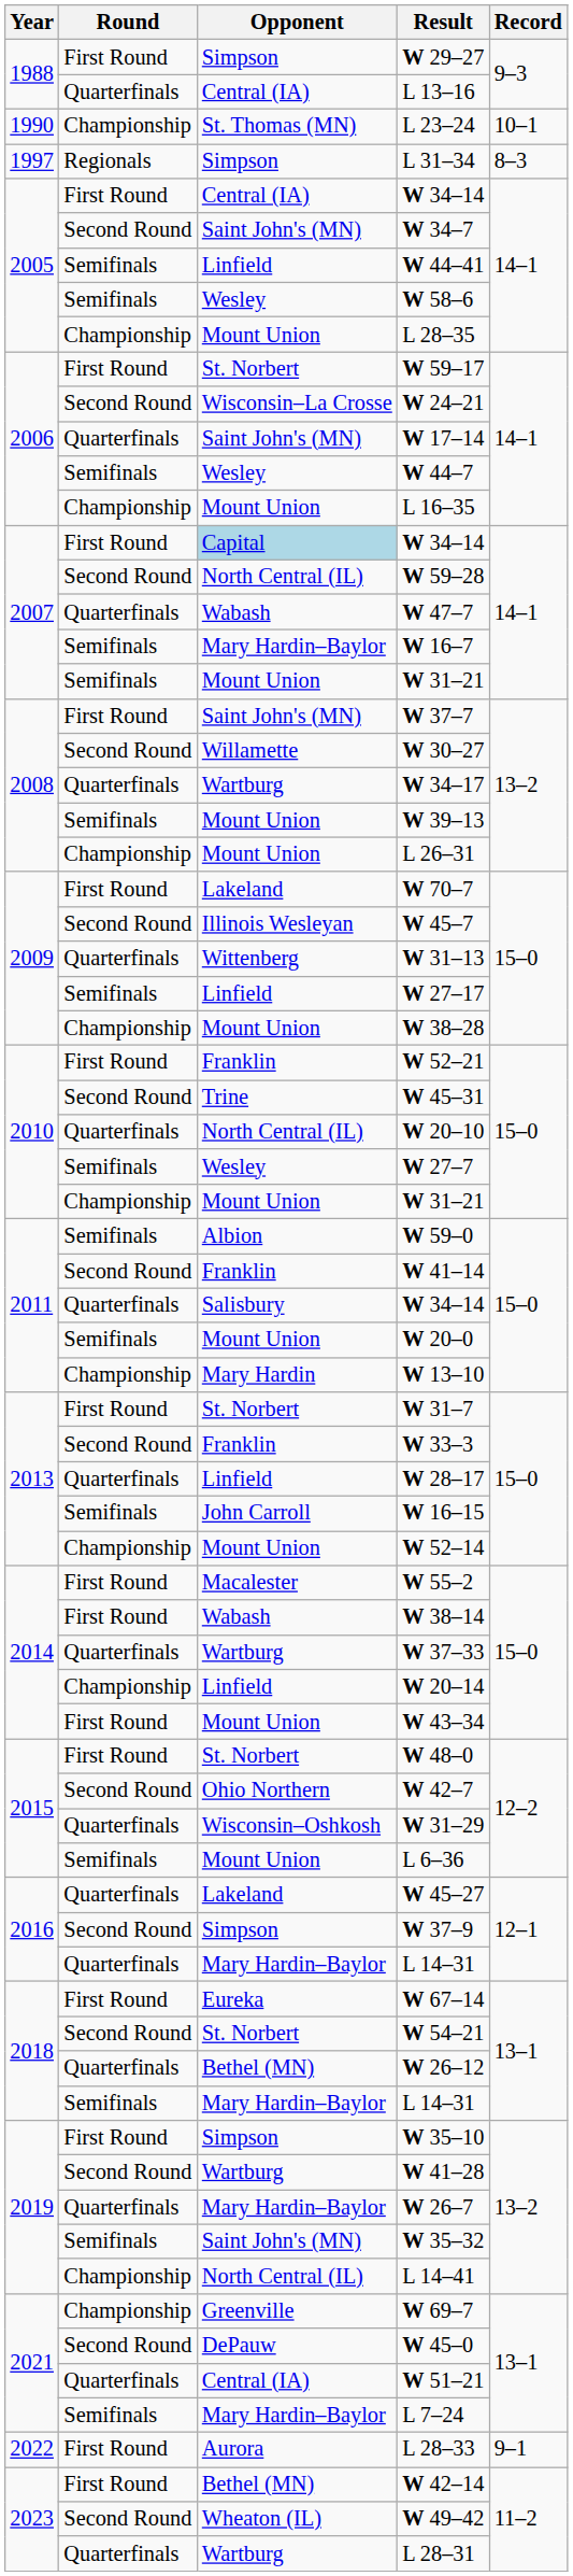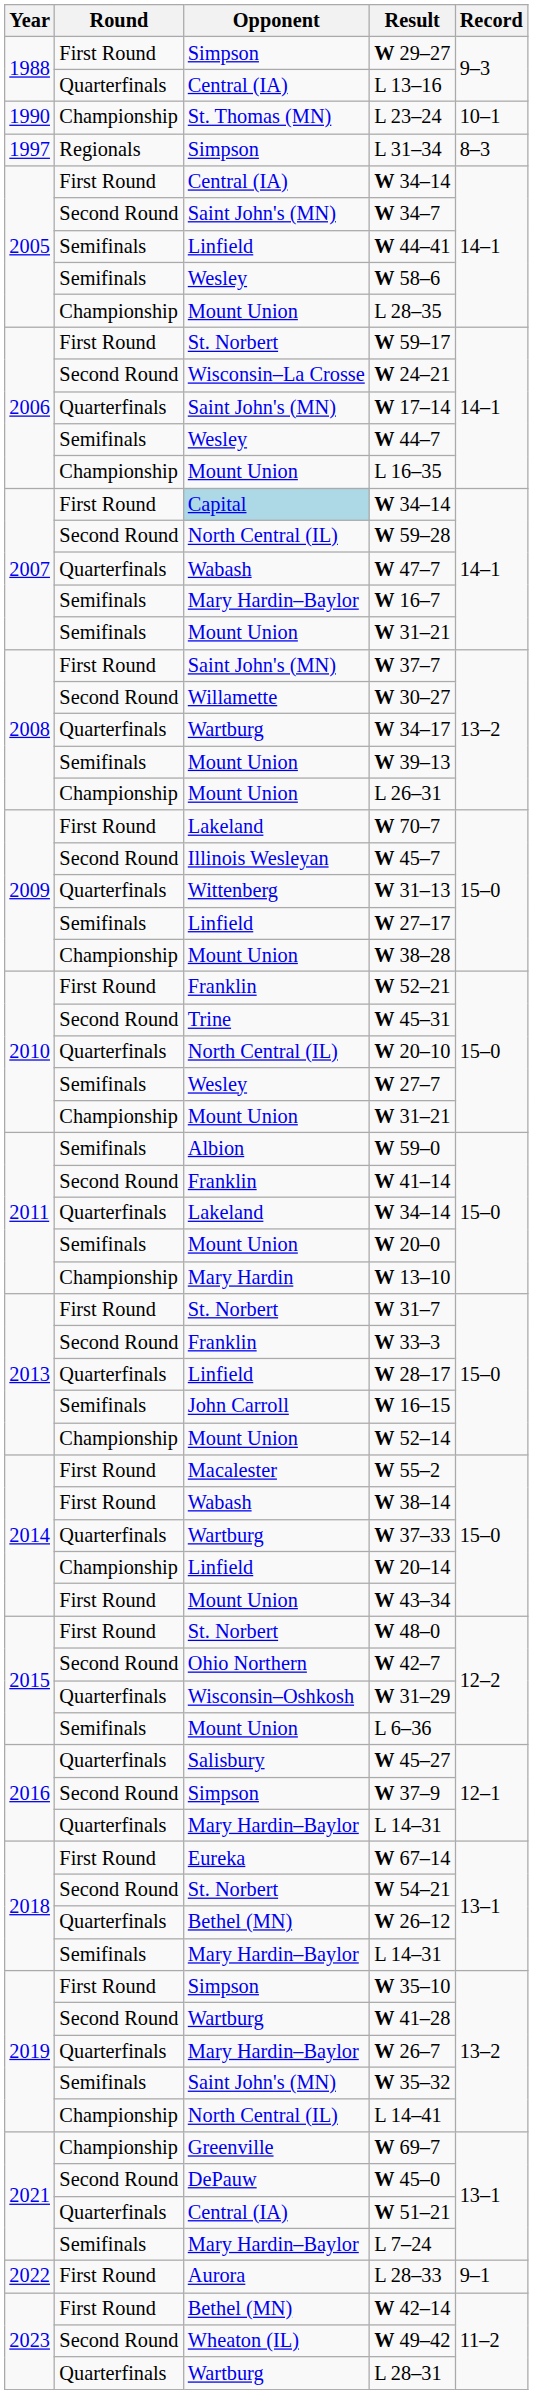2011 / W 34–14 | Opponent: Salisbury -> Lakeland
W 45–27 | Opponent: Lakeland -> Salisbury
